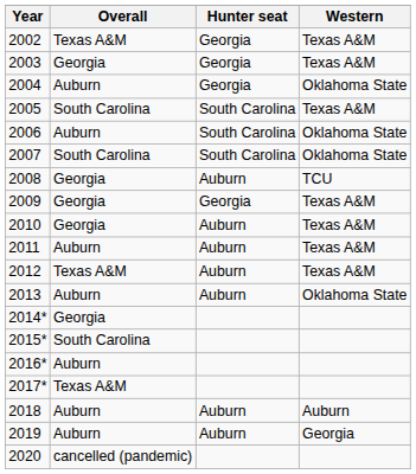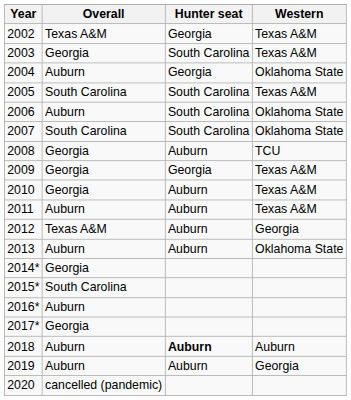2003 | Hunter seat: Georgia -> South Carolina
2012 | Western: Texas A&M -> Georgia
2017* | Overall: Texas A&M -> Georgia
2018 | Hunter seat: normal -> bold
